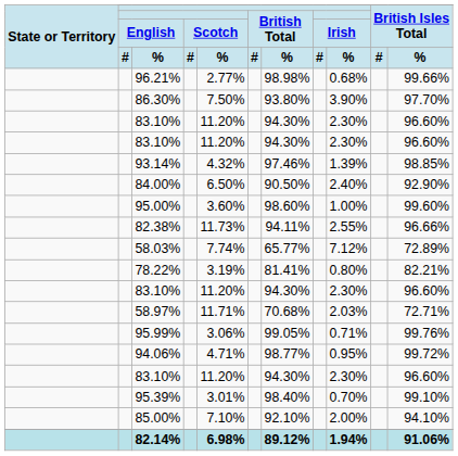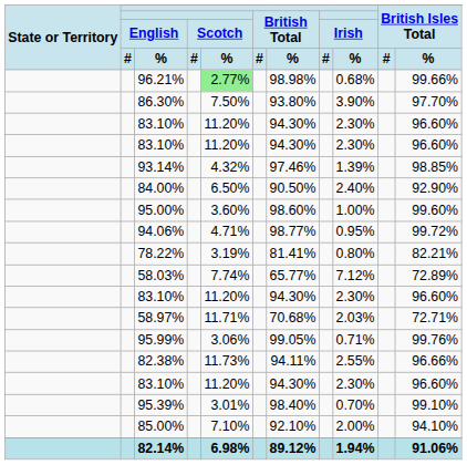96.21% | Scotch / %: no background -> lightgreen background
rows swapped: 94.06% <-> 82.38%
rows swapped: 58.03% <-> 78.22%
